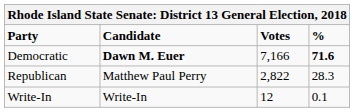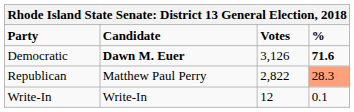Democratic | Votes: 7,166 -> 3,126
Republican | %: no background -> lightsalmon background
